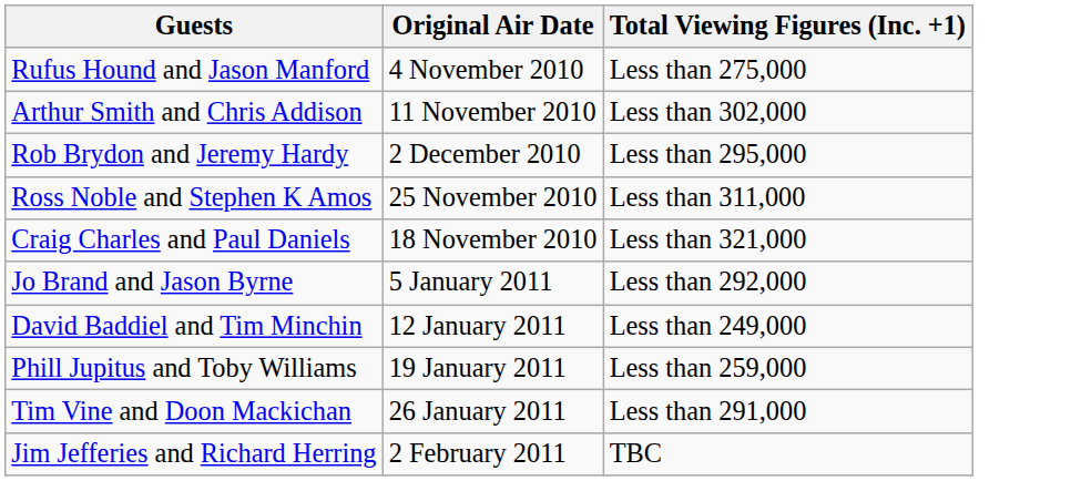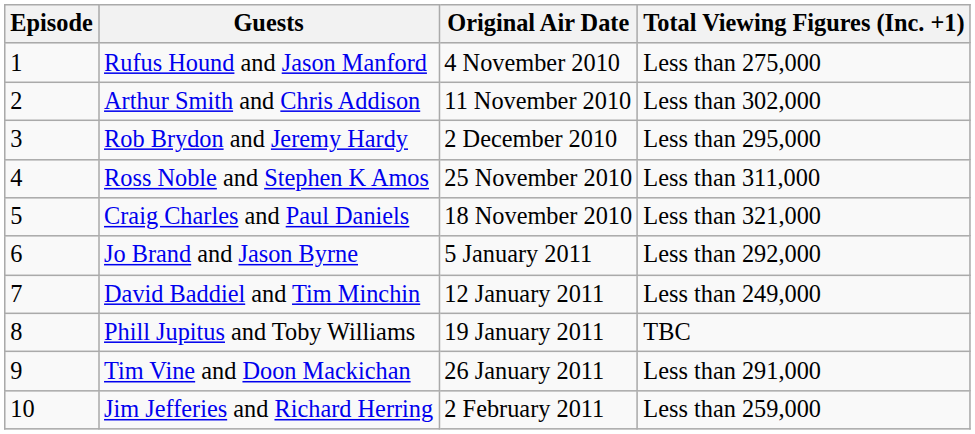+ column: Episode | 1 | 2 | 3 | 4 | 5 | 6 | 7 | 8 | 9 | 10
Phill Jupitus and Toby Williams | Total Viewing Figures (Inc. +1): Less than 259,000 -> TBC
Jim Jefferies and Richard Herring | Total Viewing Figures (Inc. +1): TBC -> Less than 259,000
